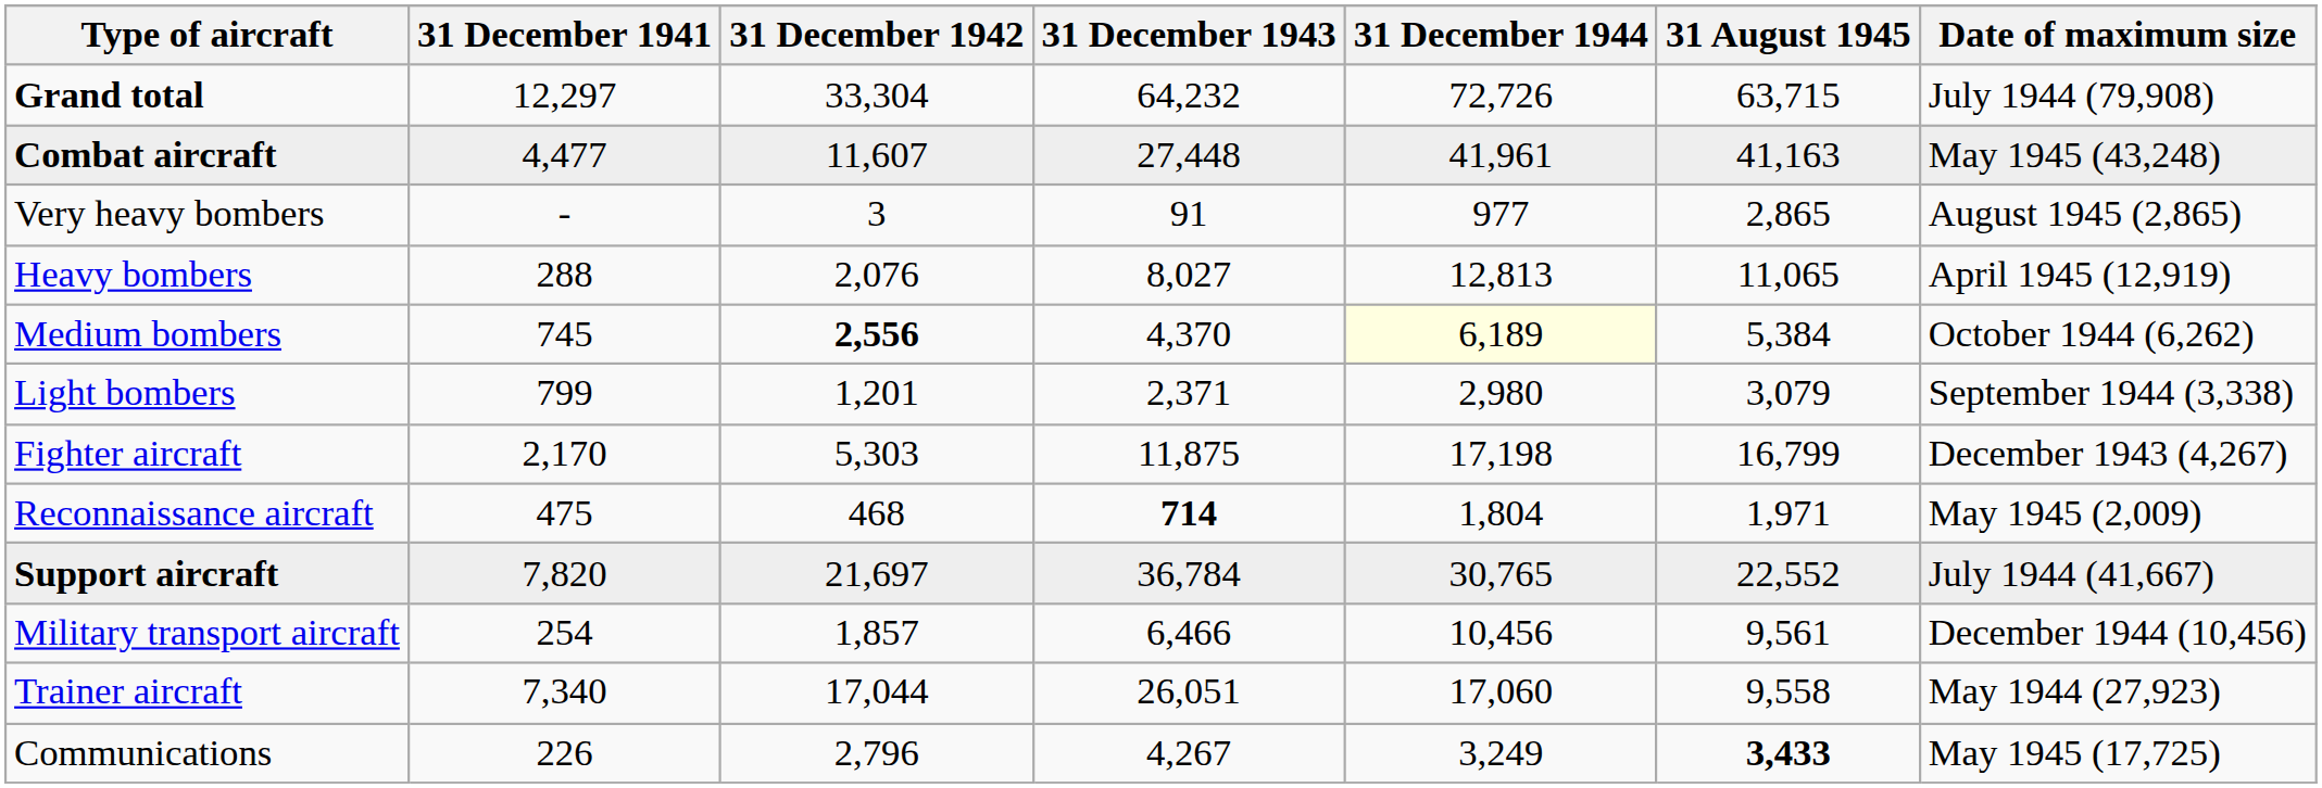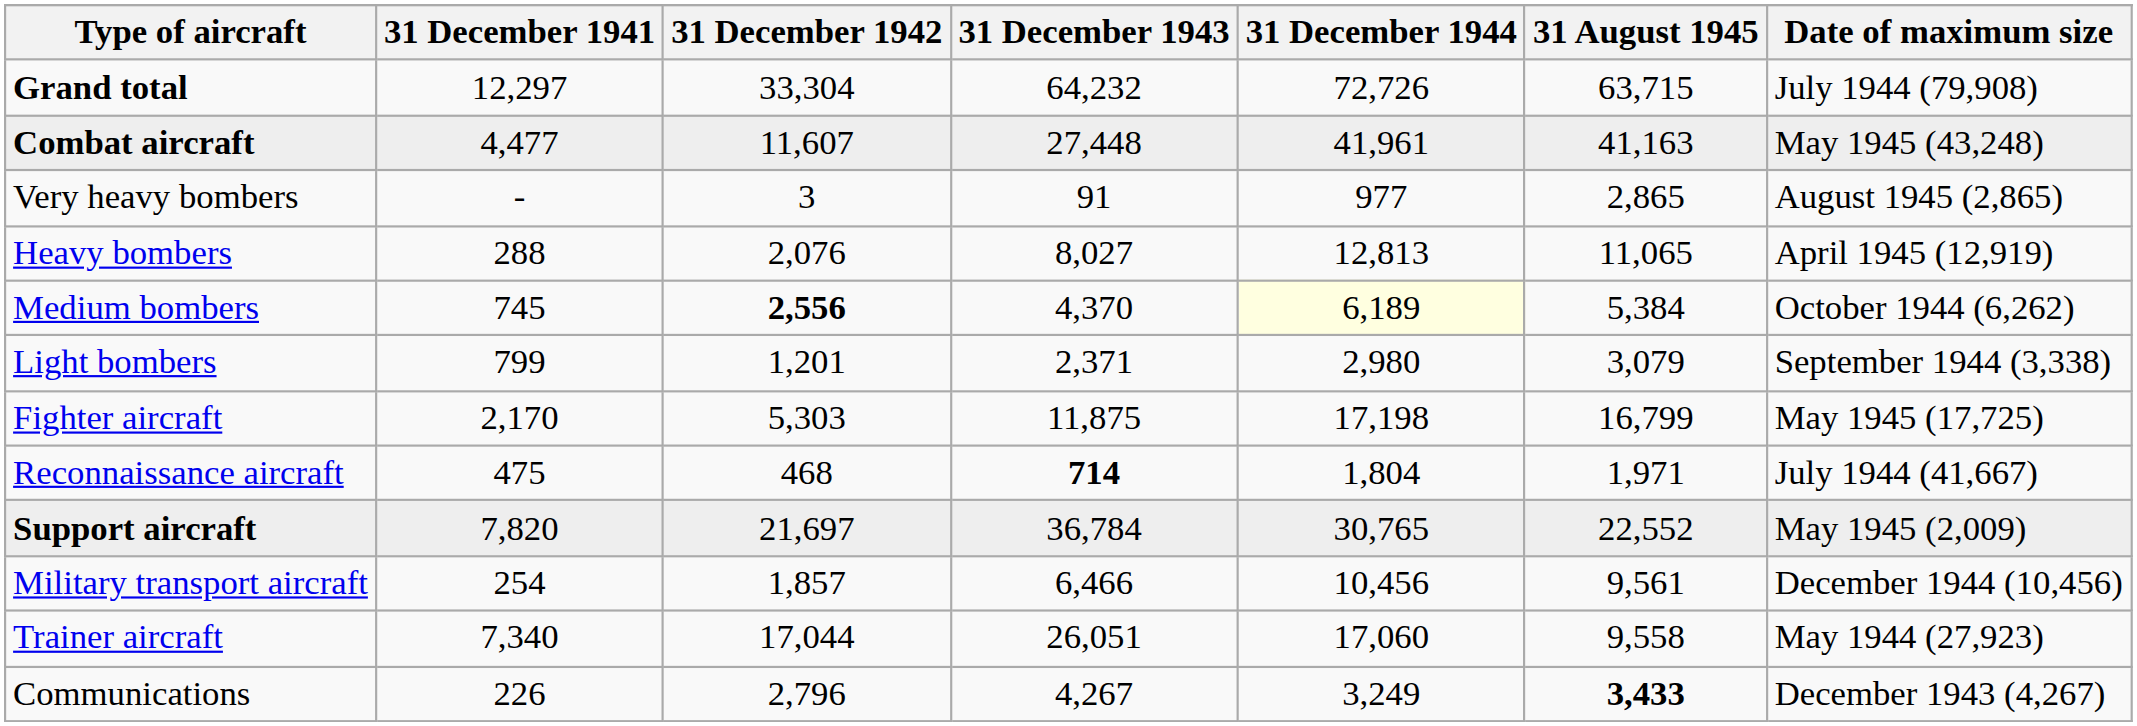Fighter aircraft | Date of maximum size: December 1943 (4,267) -> May 1945 (17,725)
Reconnaissance aircraft | Date of maximum size: May 1945 (2,009) -> July 1944 (41,667)
Support aircraft | Date of maximum size: July 1944 (41,667) -> May 1945 (2,009)
Communications | Date of maximum size: May 1945 (17,725) -> December 1943 (4,267)
